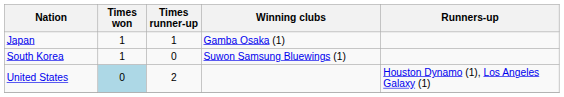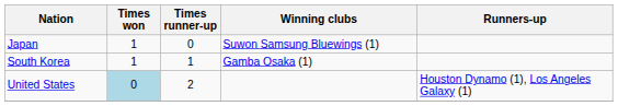Japan | Times runner-up: 1 -> 0
Japan | Winning clubs: Gamba Osaka (1) -> Suwon Samsung Bluewings (1)
South Korea | Times runner-up: 0 -> 1
South Korea | Winning clubs: Suwon Samsung Bluewings (1) -> Gamba Osaka (1)
